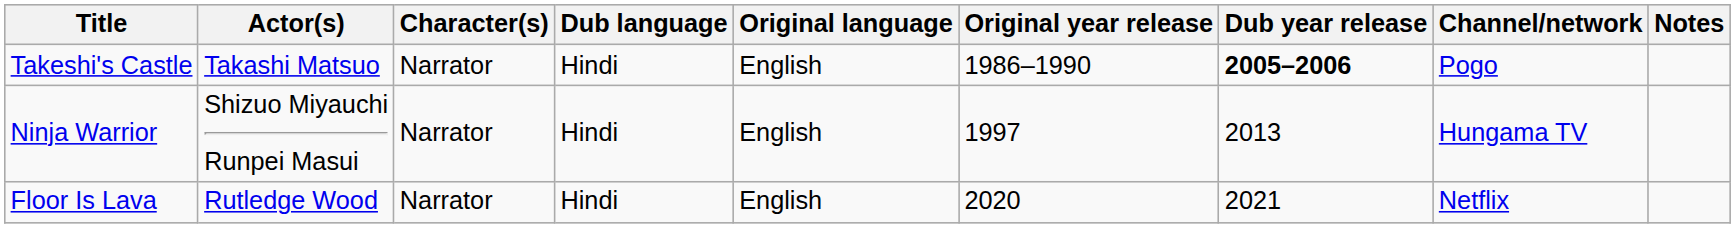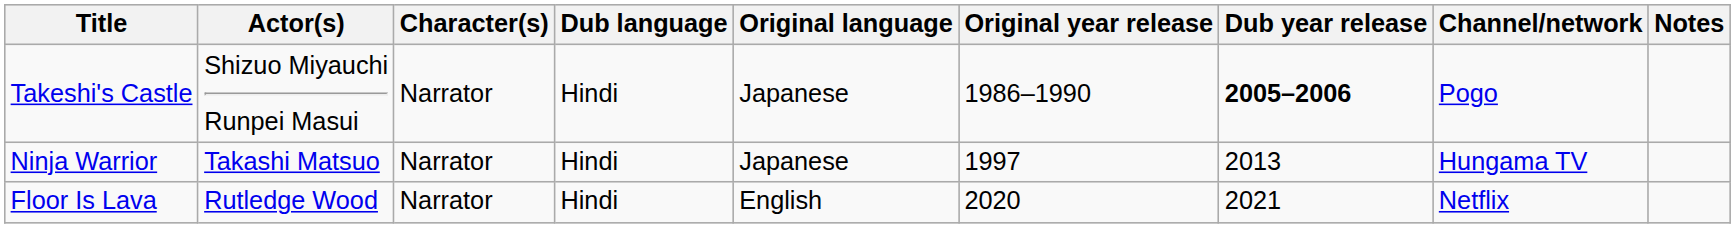Takeshi's Castle | Actor(s): Takashi Matsuo -> Shizuo Miyauchi Runpei Masui
Takeshi's Castle | Original language: English -> Japanese
Ninja Warrior | Actor(s): Shizuo Miyauchi Runpei Masui -> Takashi Matsuo
Ninja Warrior | Original language: English -> Japanese
